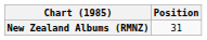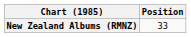New Zealand Albums (RMNZ) | Position: 31 -> 33
